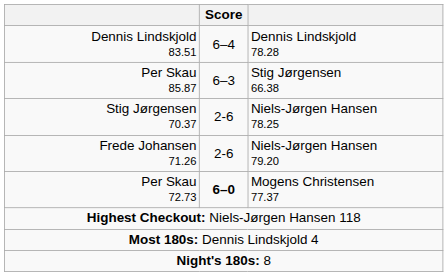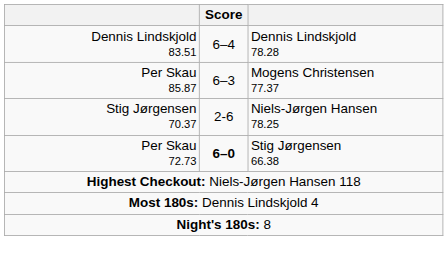Per Skau 85.87 | column 3: Stig Jørgensen 66.38 -> Mogens Christensen 77.37
- row: Frede Johansen 71.26 | 2-6 | Niels-Jørgen Hansen 79.20
Per Skau 72.73 | column 3: Mogens Christensen 77.37 -> Stig Jørgensen 66.38
